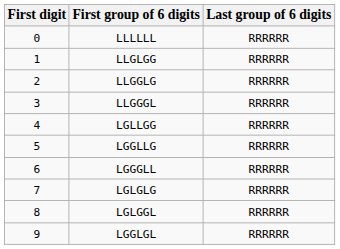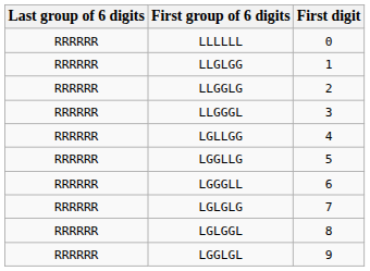columns swapped: First digit <-> Last group of 6 digits
